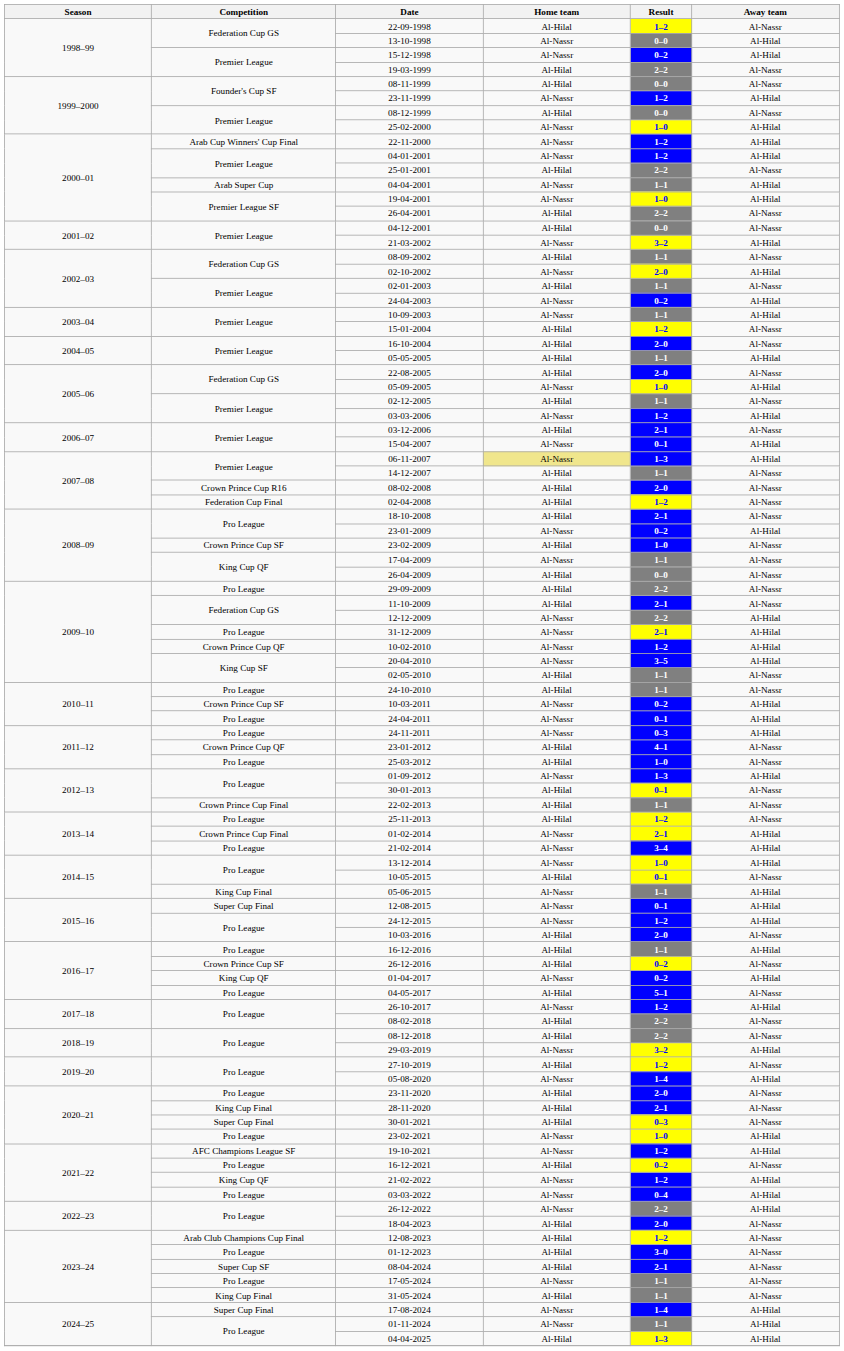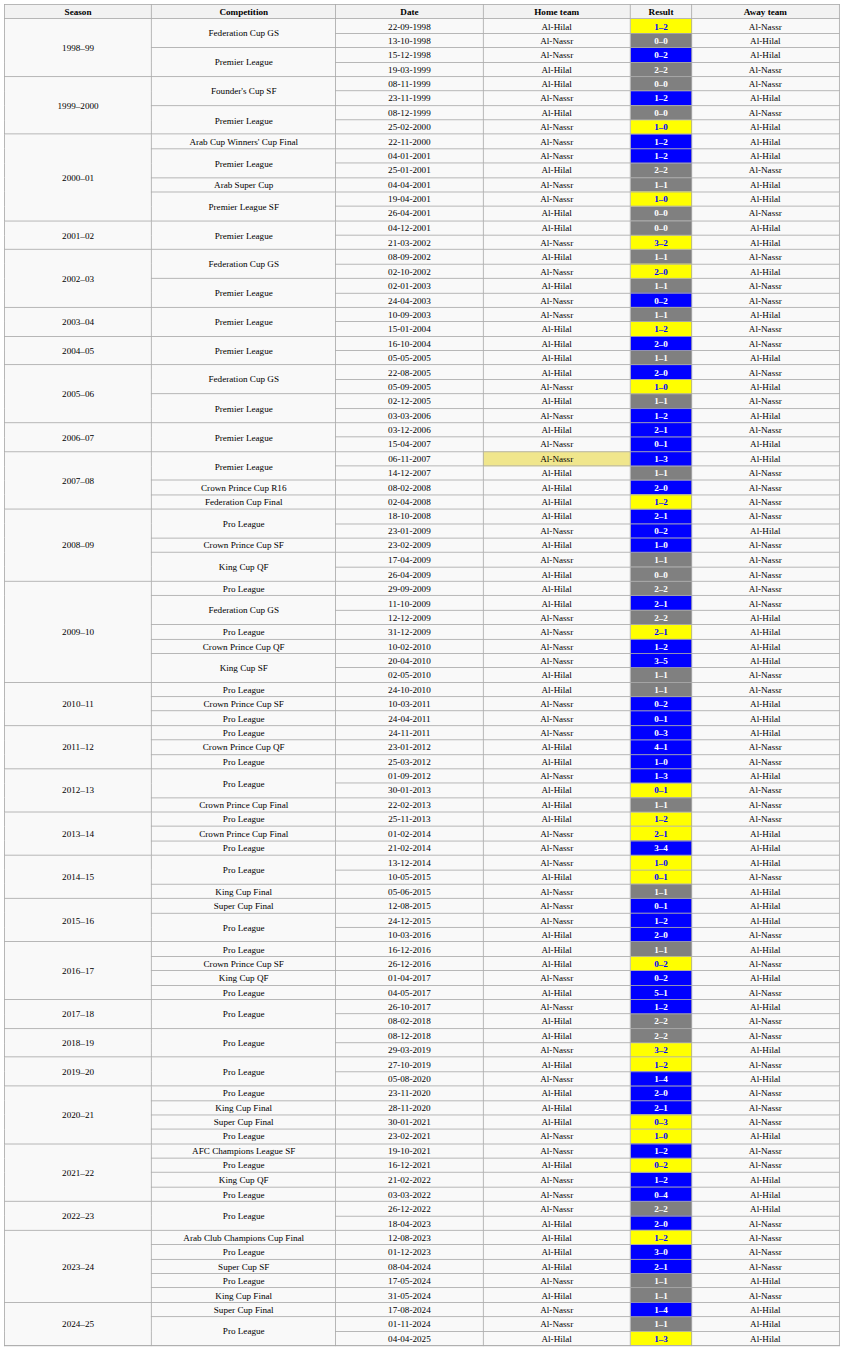26-04-2001 | Result: 2–2 -> 0–0
04-12-2001 | Away team: Al-Nassr -> Al-Hilal
24-04-2003 | Away team: Al-Hilal -> Al-Nassr
19-10-2021 | Away team: Al-Hilal -> Al-Nassr
17-05-2024 | Away team: Al-Nassr -> Al-Hilal
